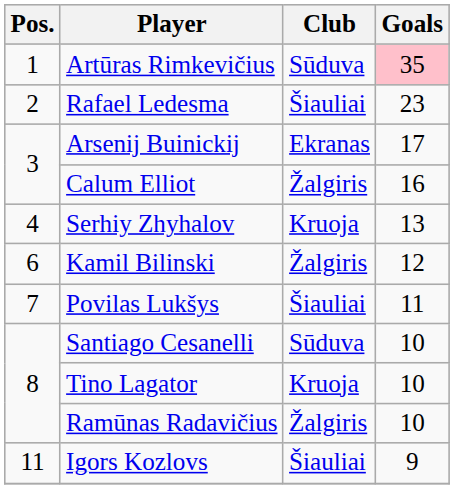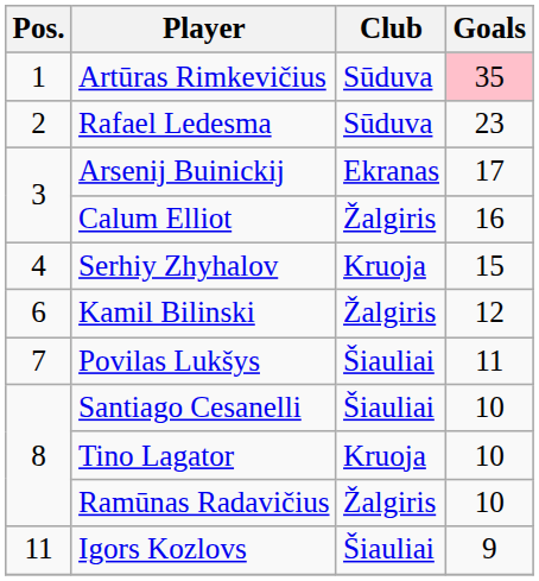Rafael Ledesma | Club: Šiauliai -> Sūduva
Serhiy Zhyhalov | Goals: 13 -> 15
Santiago Cesanelli | Club: Sūduva -> Šiauliai
